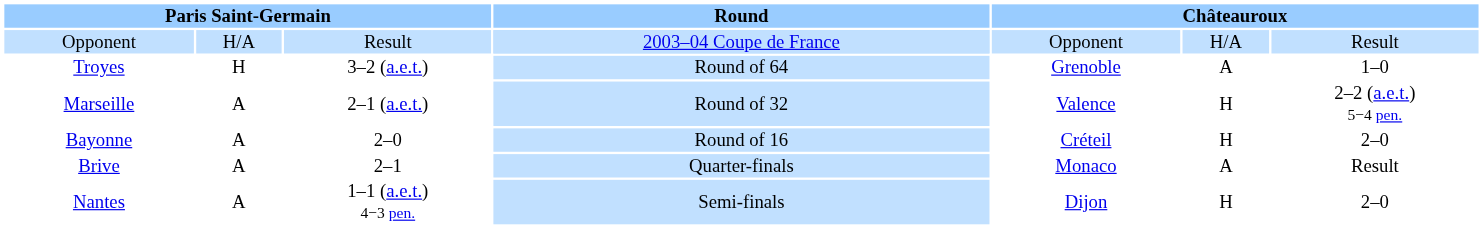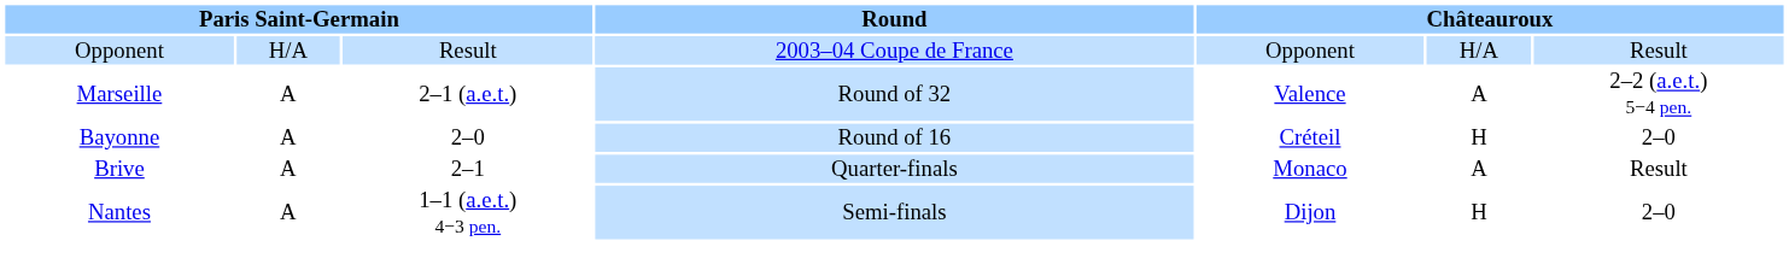- row: Troyes | H | 3–2 (a.e.t.) | Round of 64 | Grenoble | A | 1–0
Marseille | column 6: H -> A
